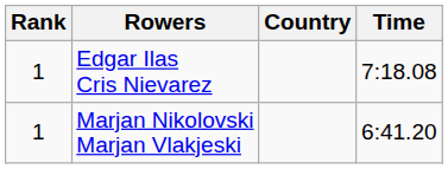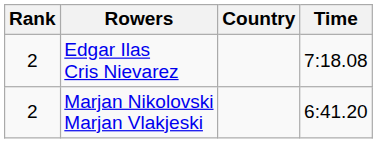Edgar Ilas Cris Nievarez | Rank: 1 -> 2
Marjan Nikolovski Marjan Vlakjeski | Rank: 1 -> 2
